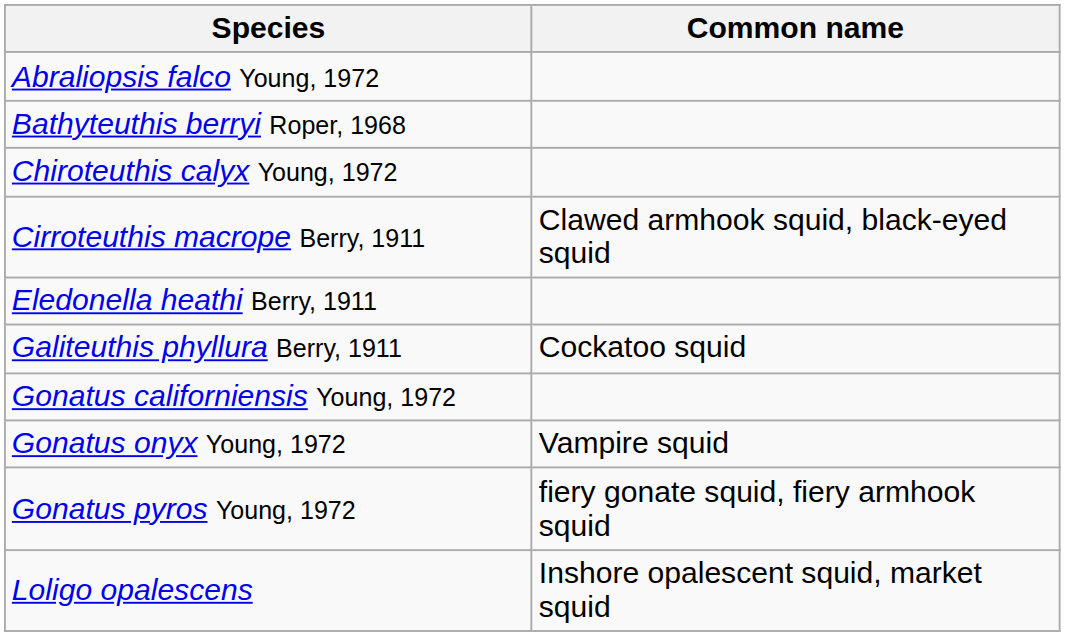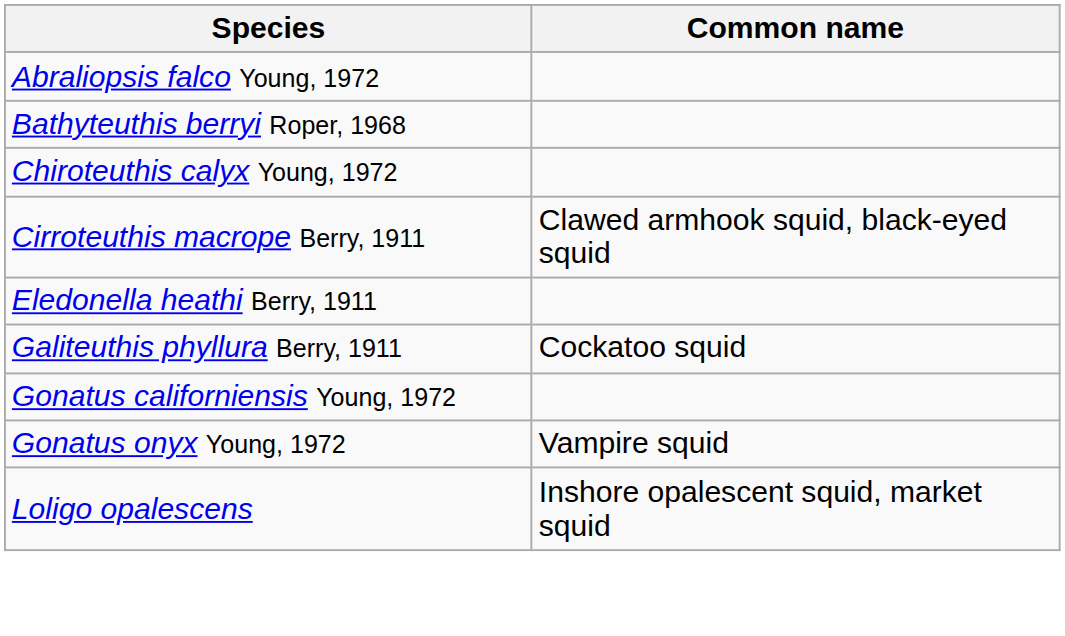- row: Gonatus pyros Young, 1972 | fiery gonate squid, fiery armhook squid
